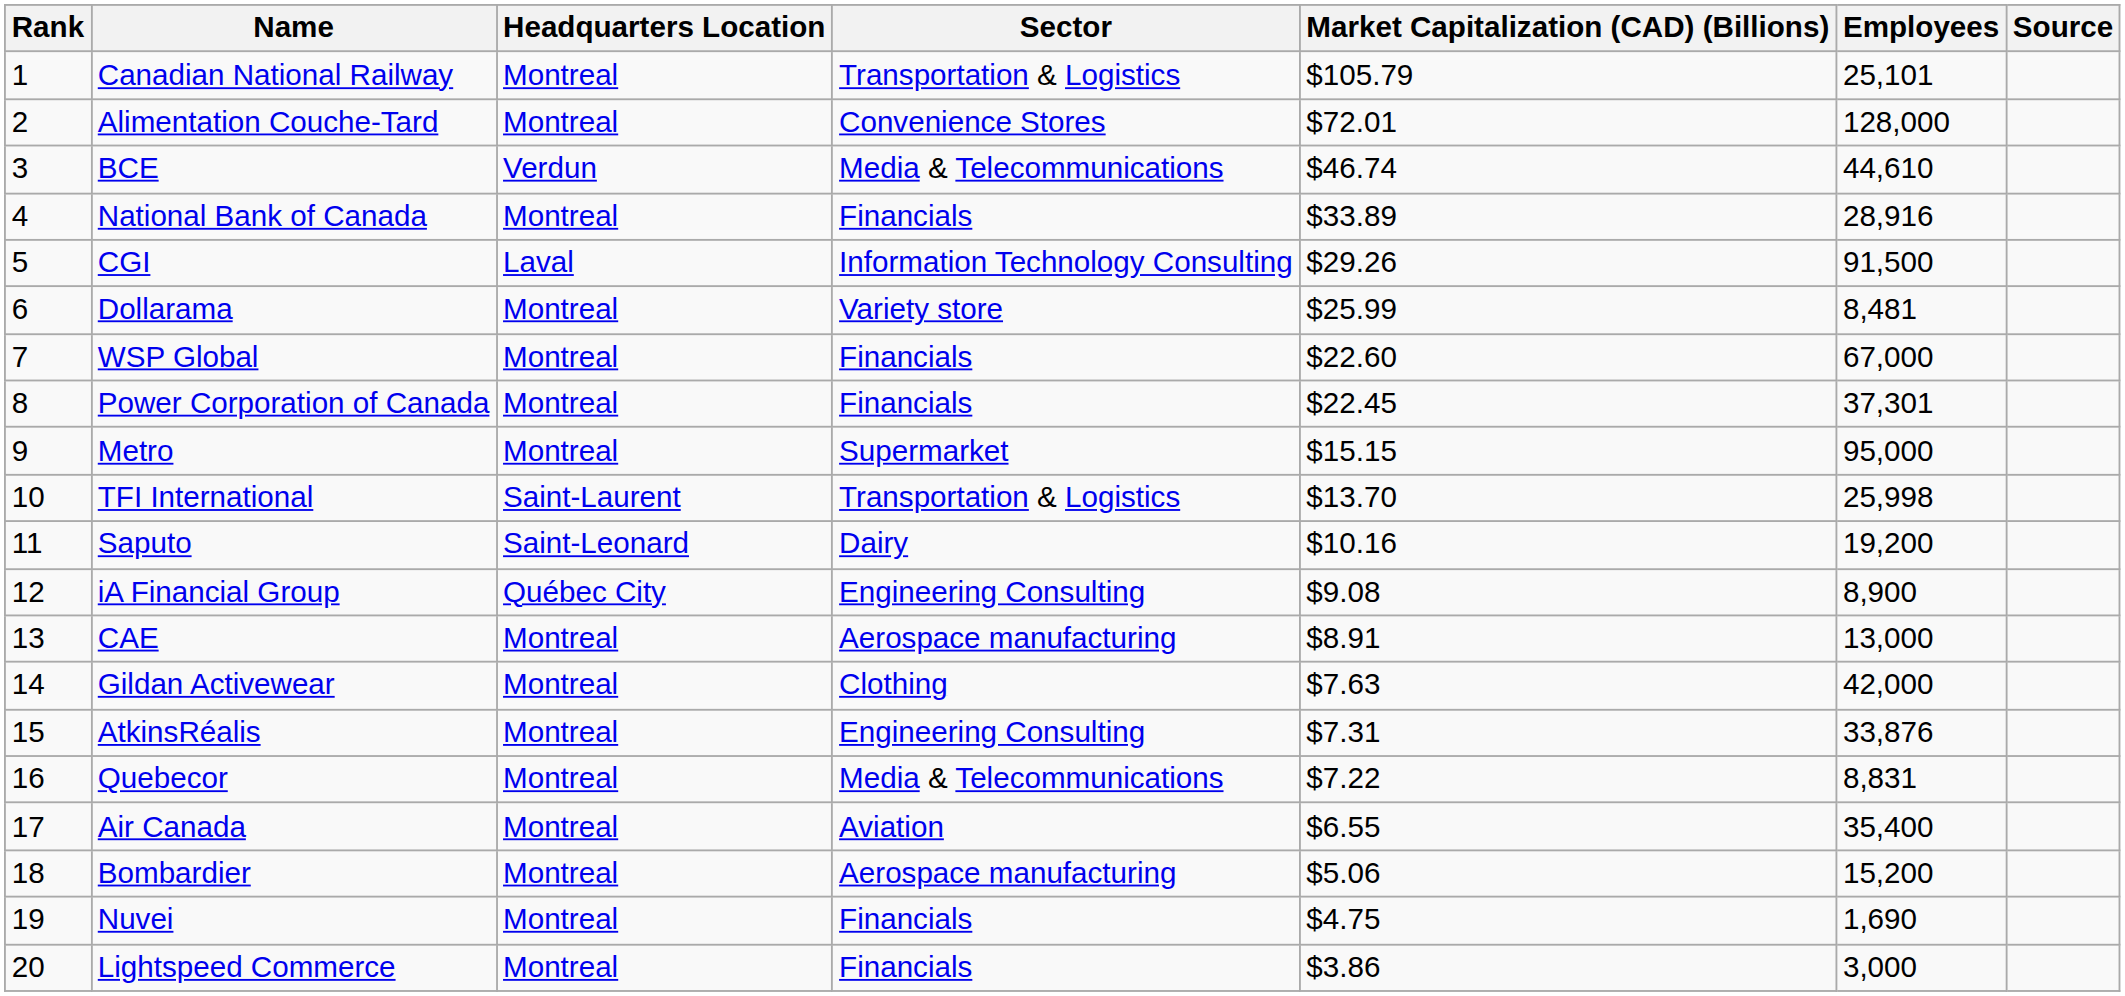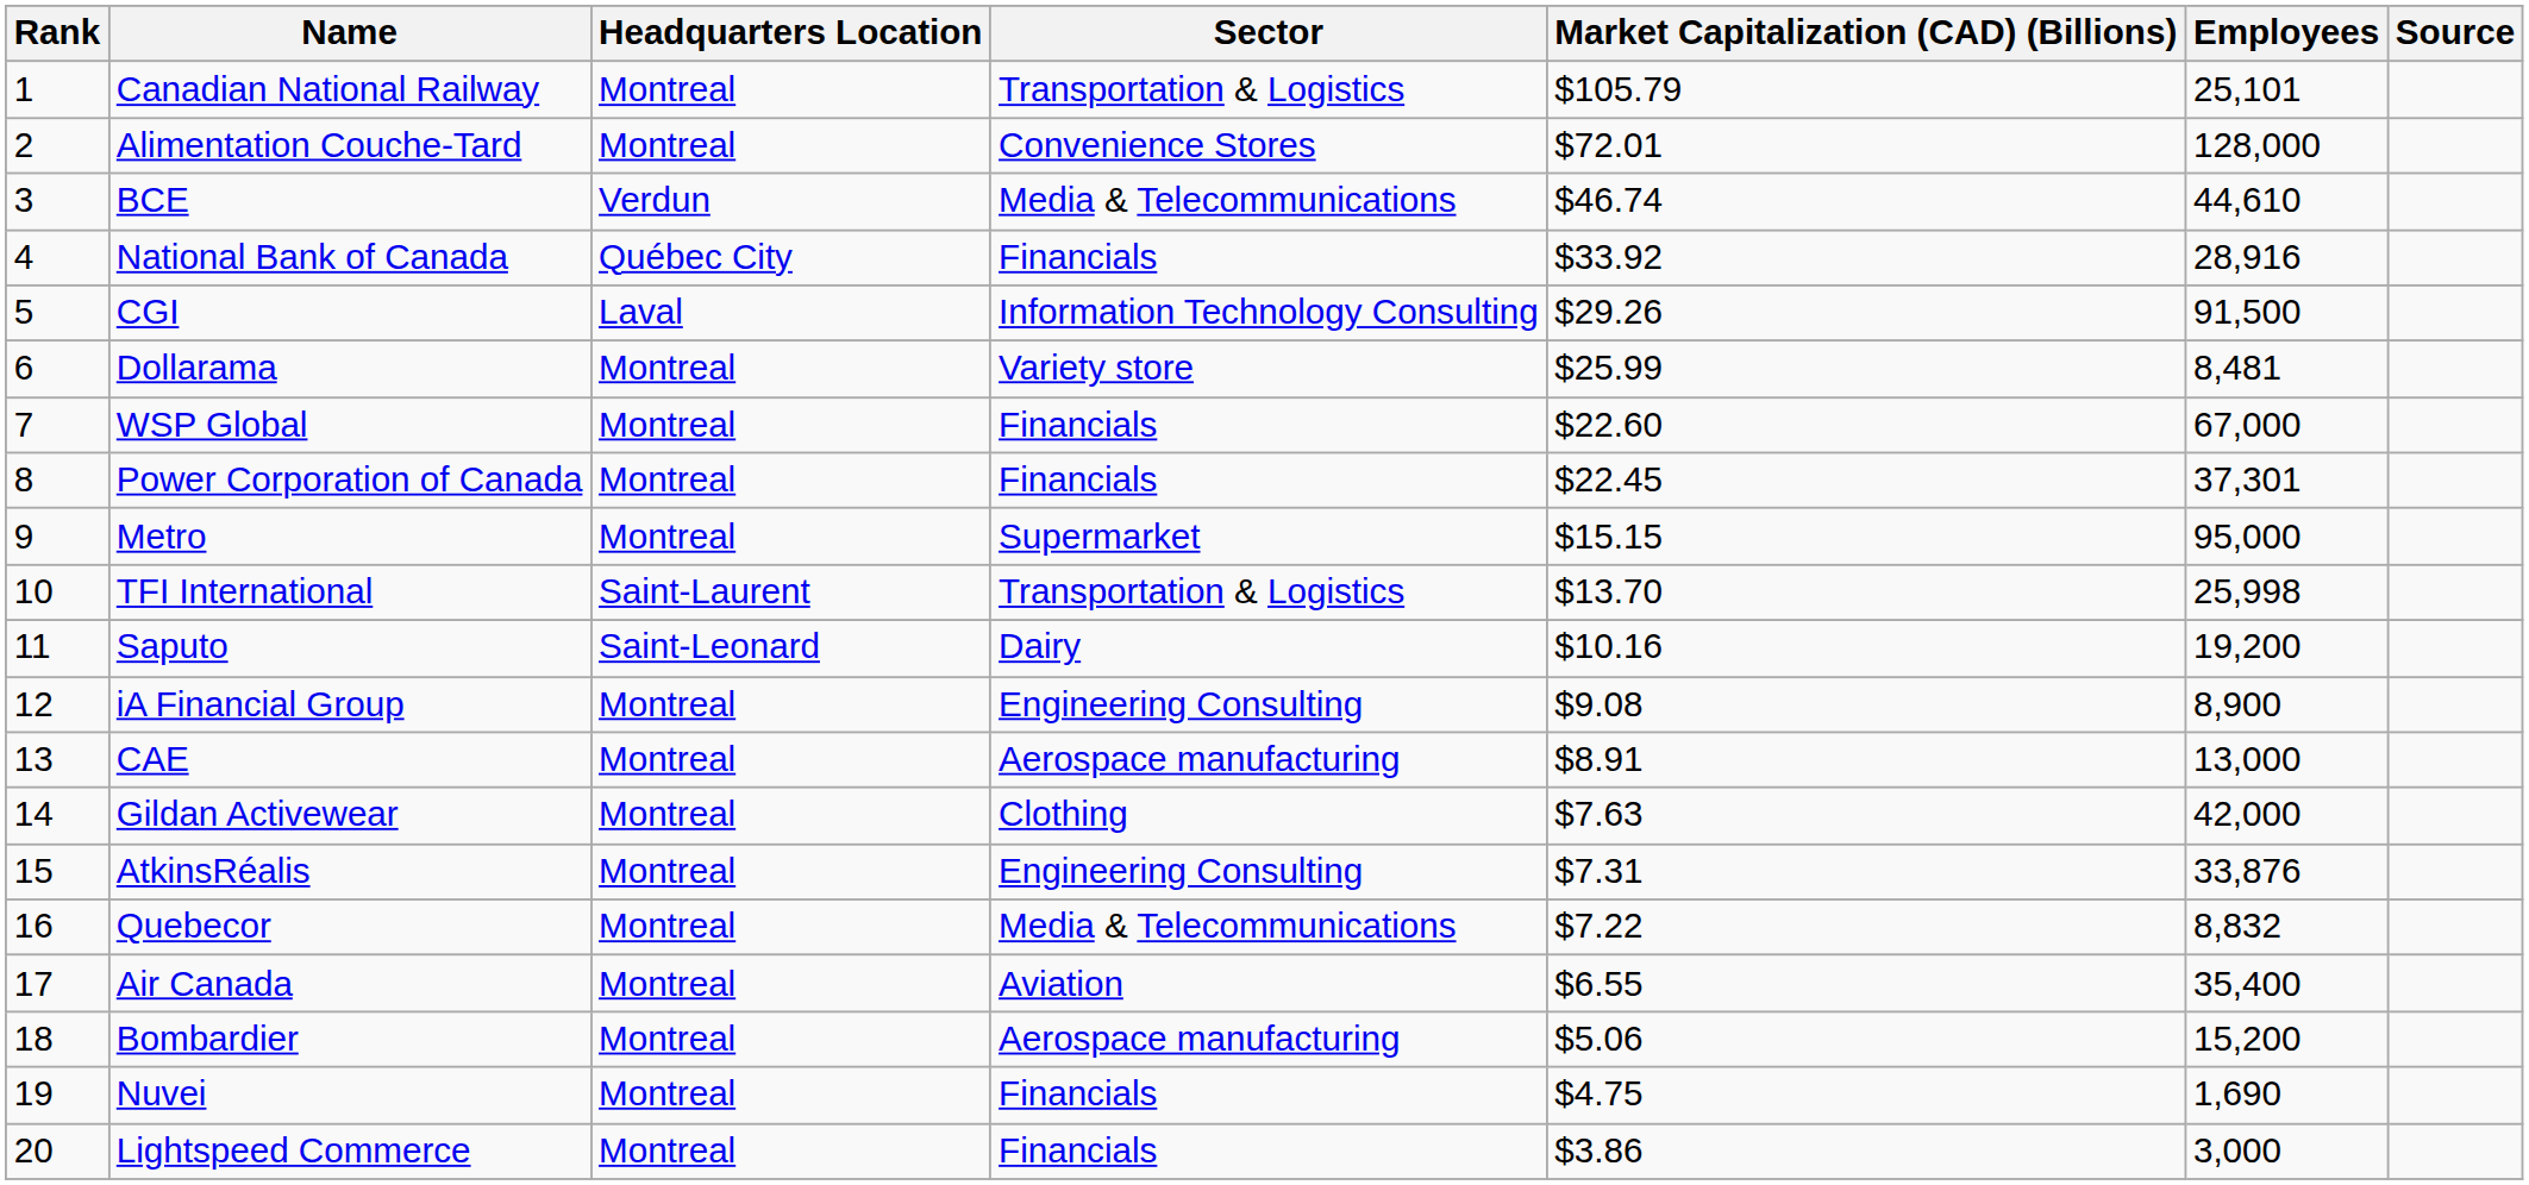National Bank of Canada | Headquarters Location: Montreal -> Québec City
National Bank of Canada | Market Capitalization (CAD) (Billions): $33.89 -> $33.92
iA Financial Group | Headquarters Location: Québec City -> Montreal
Quebecor | Employees: 8,831 -> 8,832
